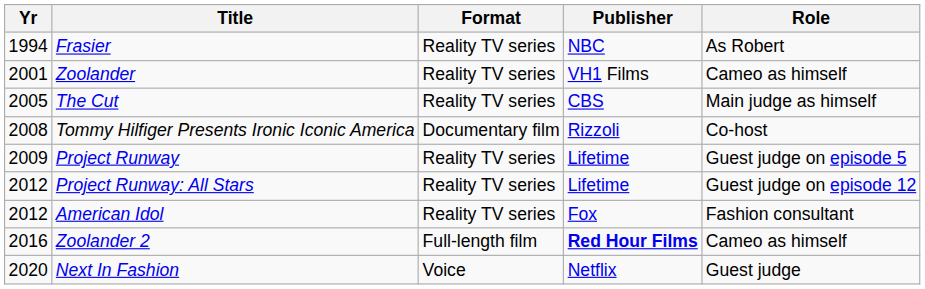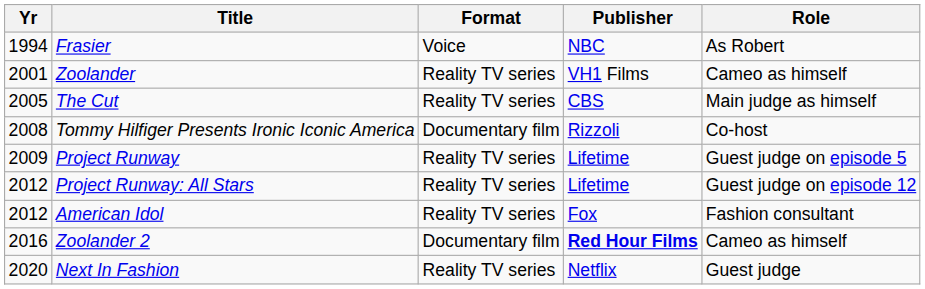Frasier | Format: Reality TV series -> Voice
Zoolander 2 | Format: Full-length film -> Documentary film
Next In Fashion | Format: Voice -> Reality TV series
